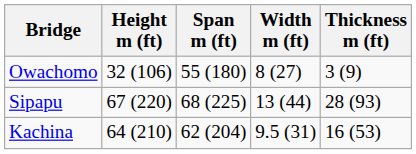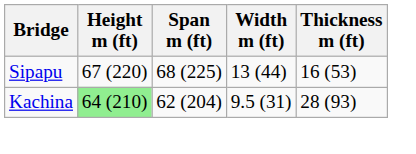- row: Owachomo | 32 (106) | 55 (180) | 8 (27) | 3 (9)
Sipapu | Thickness m (ft): 28 (93) -> 16 (53)
Kachina | Height m (ft): no background -> lightgreen background
Kachina | Thickness m (ft): 16 (53) -> 28 (93)
